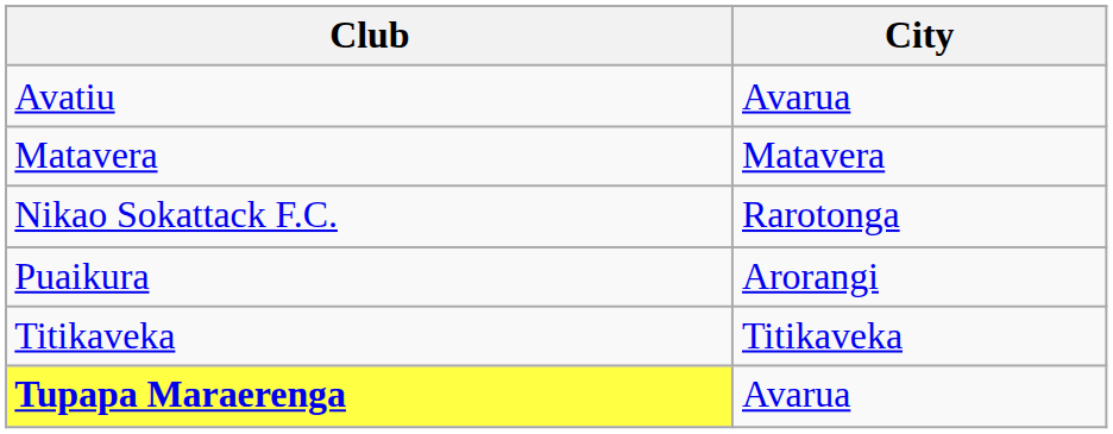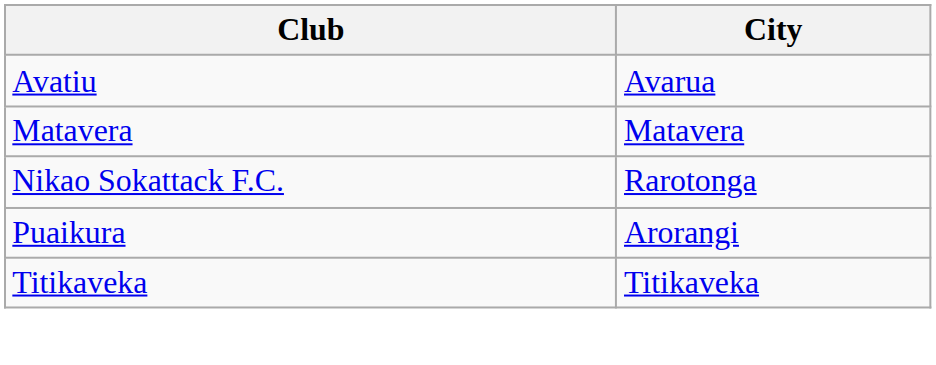- row: Tupapa Maraerenga | Avarua
